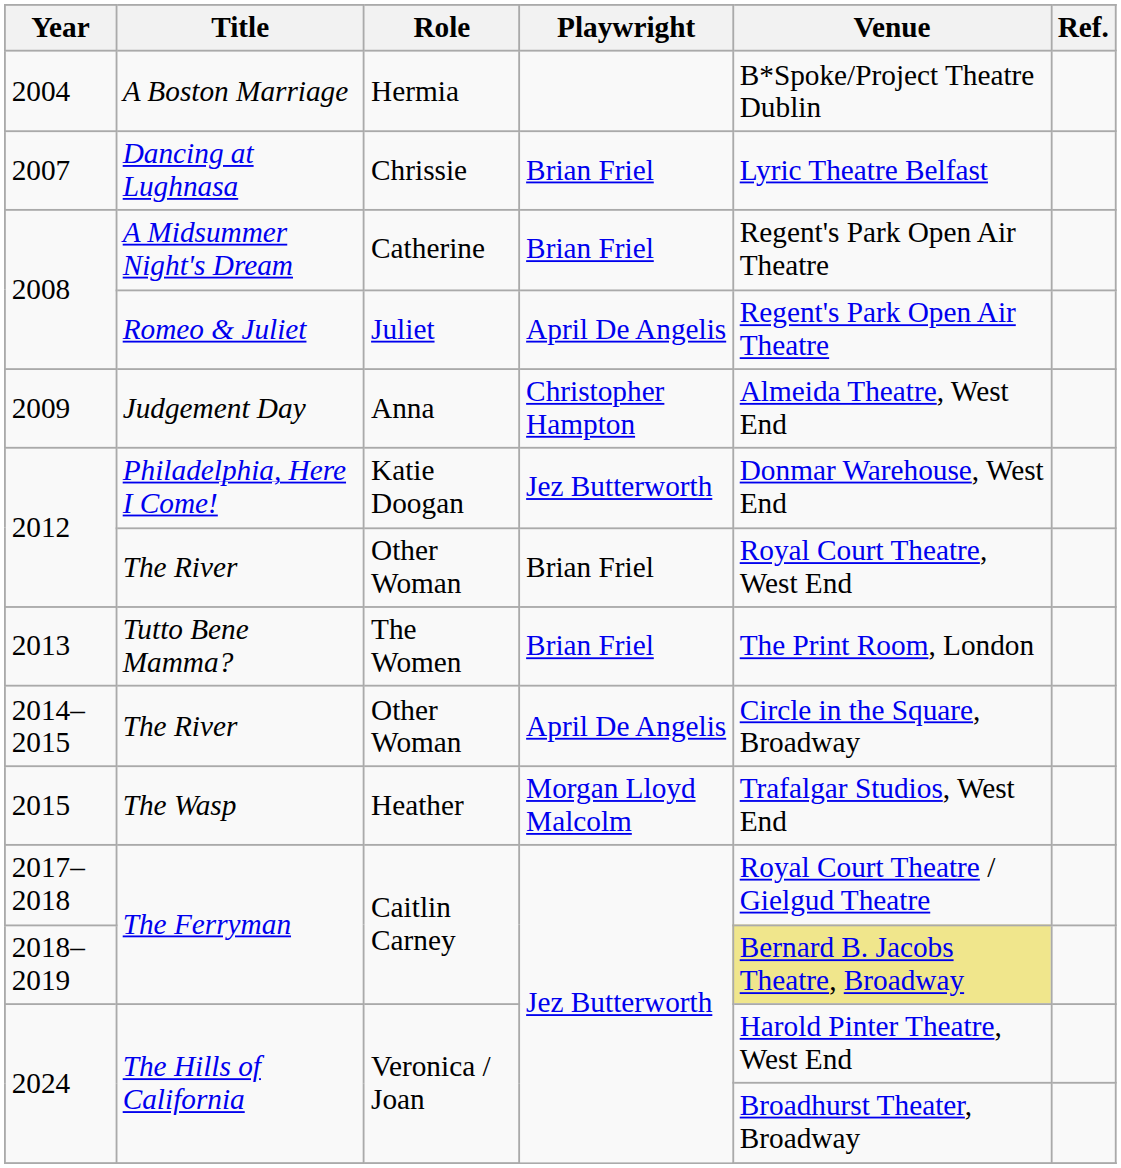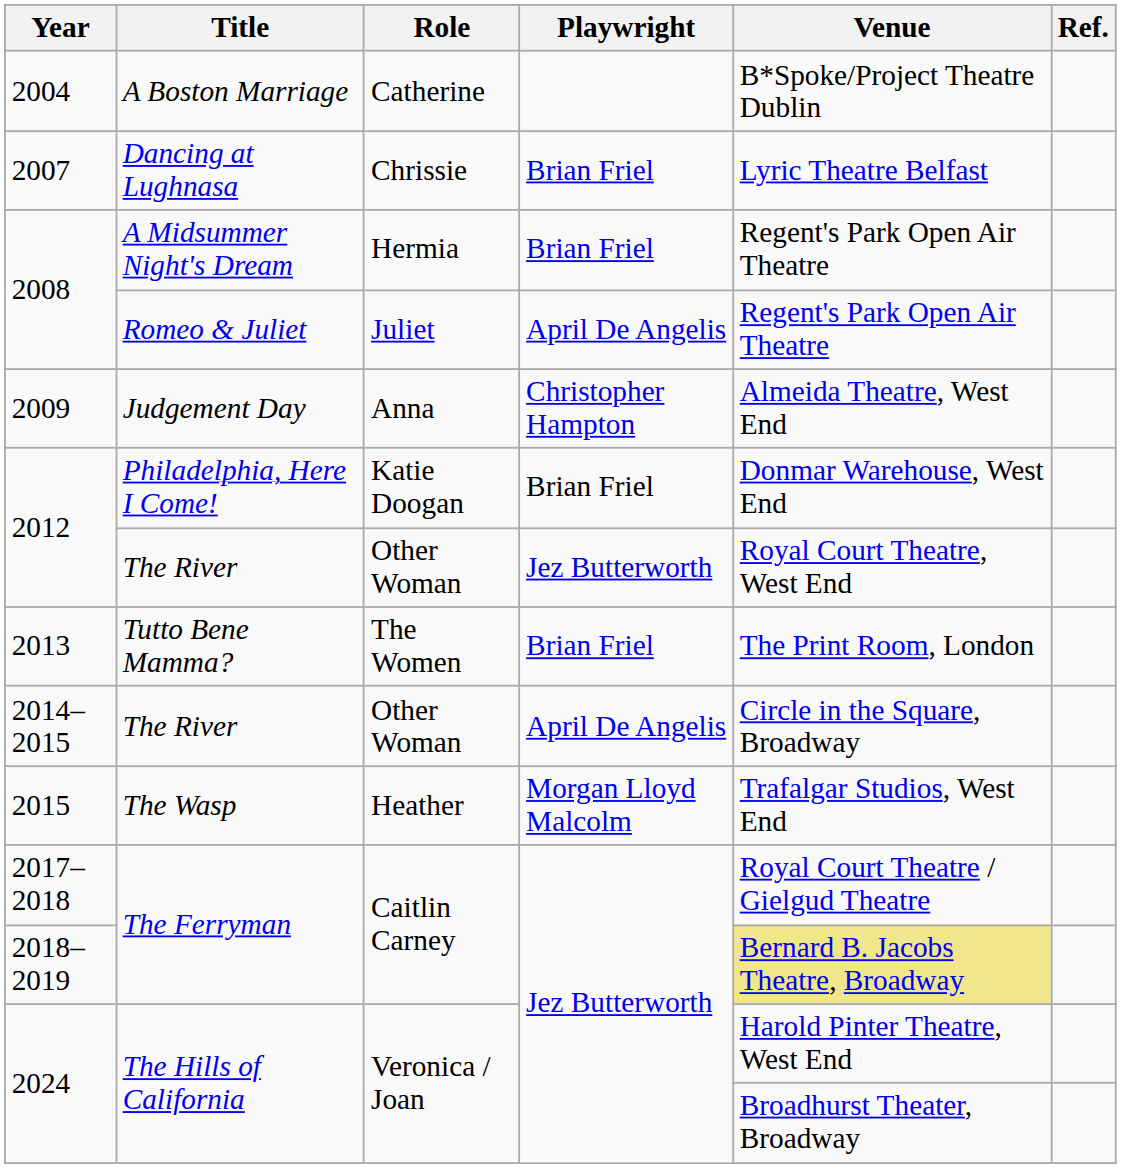2004 | Role: Hermia -> Catherine
2008 / A Midsummer Night's Dream | Role: Catherine -> Hermia
2012 / Philadelphia, Here I Come! | Playwright: Jez Butterworth -> Brian Friel
2012 / The River | Playwright: Brian Friel -> Jez Butterworth
